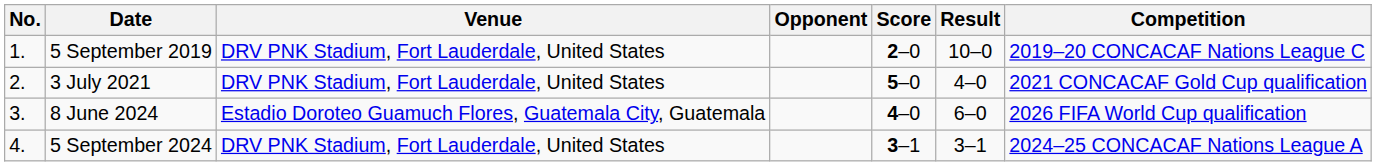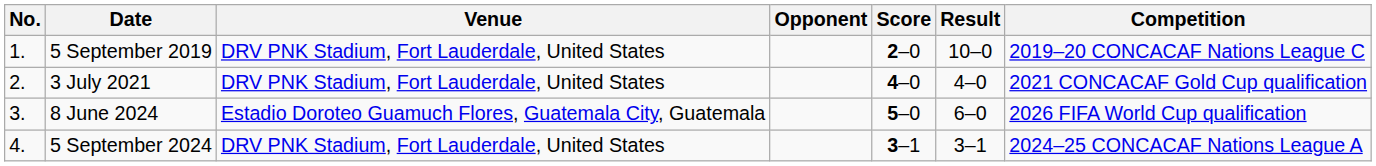3 July 2021 | Score: 5–0 -> 4–0
8 June 2024 | Score: 4–0 -> 5–0
